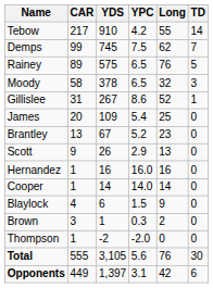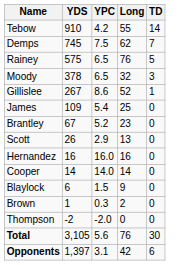- column: CAR | 217 | 99 | 89 | 58 | 31 | 20 | 13 | 9 | 1 | 1 | 4 | 3 | 1 | 555 | 449
